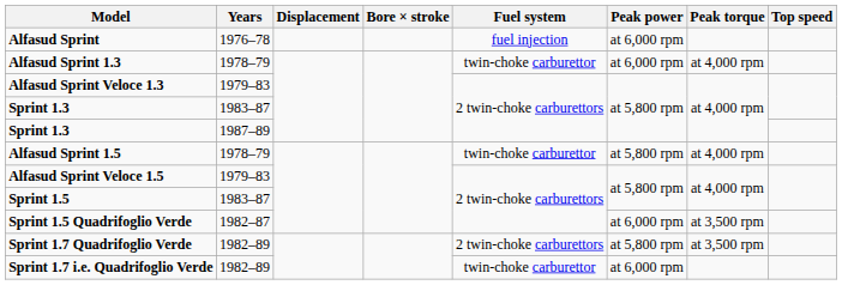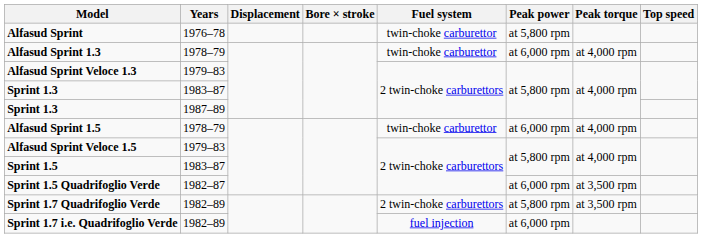Alfasud Sprint | Fuel system: fuel injection -> twin-choke carburettor
Alfasud Sprint | Peak power: at 6,000 rpm -> at 5,800 rpm
Alfasud Sprint 1.5 | Peak power: at 5,800 rpm -> at 6,000 rpm
Sprint 1.7 i.e. Quadrifoglio Verde | Fuel system: twin-choke carburettor -> fuel injection
